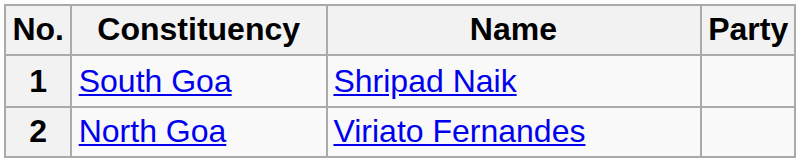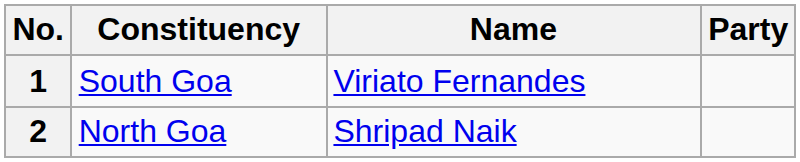1 | Name: Shripad Naik -> Viriato Fernandes
2 | Name: Viriato Fernandes -> Shripad Naik
